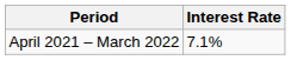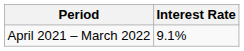April 2021 – March 2022 | Interest Rate: 7.1% -> 9.1%
